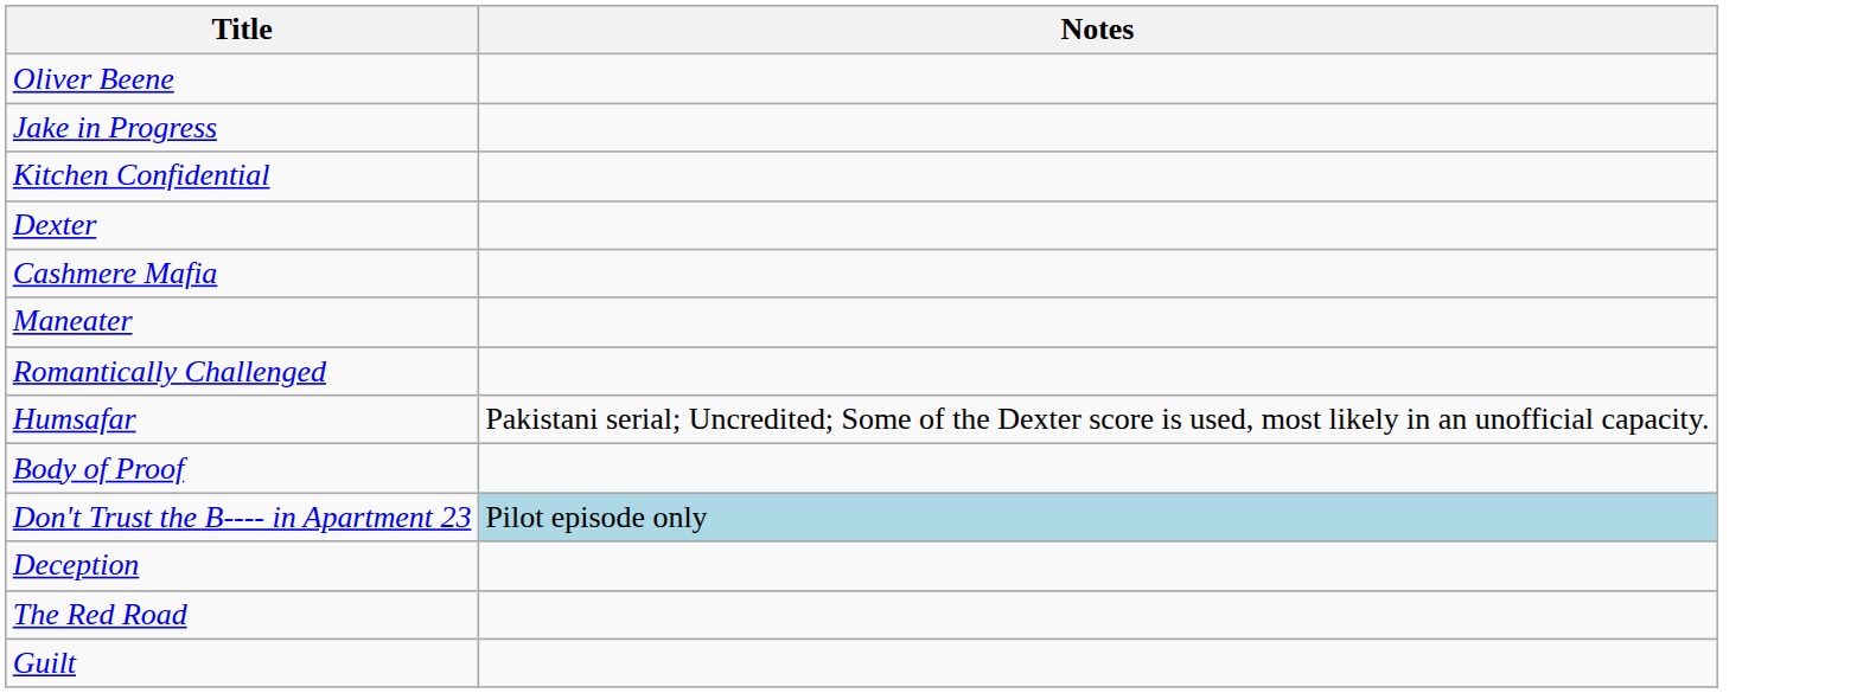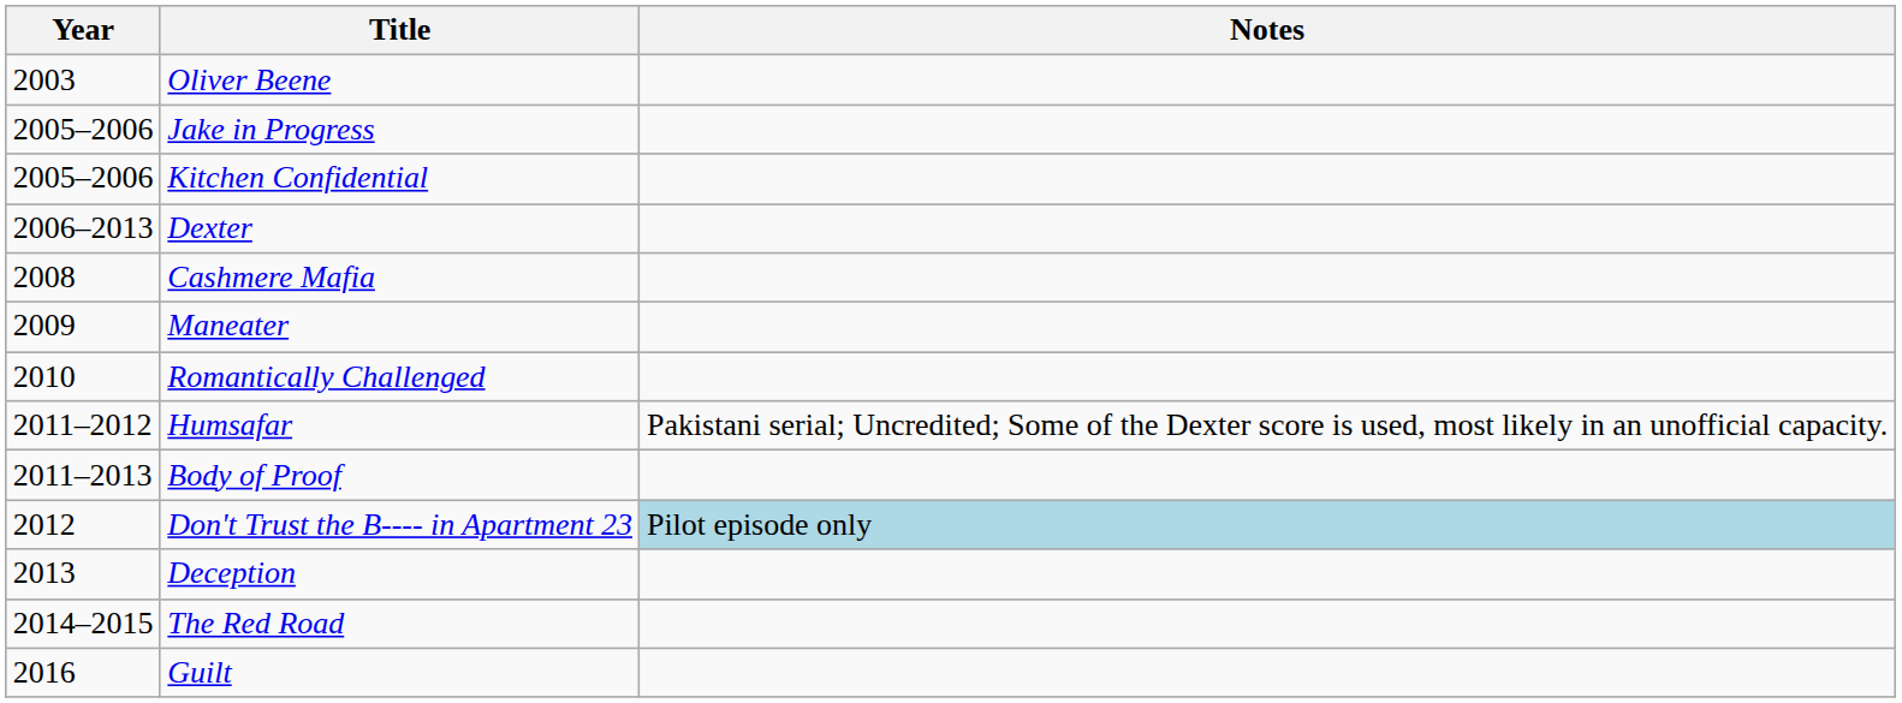+ column: Year | 2003 | 2005–2006 | 2005–2006 | 2006–2013 | 2008 | 2009 | 2010 | 2011–2012 | 2011–2013 | 2012 | 2013 | 2014–2015 | 2016
